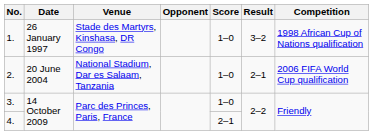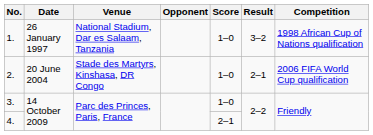1. | Venue: Stade des Martyrs, Kinshasa, DR Congo -> National Stadium, Dar es Salaam, Tanzania
2. | Venue: National Stadium, Dar es Salaam, Tanzania -> Stade des Martyrs, Kinshasa, DR Congo
